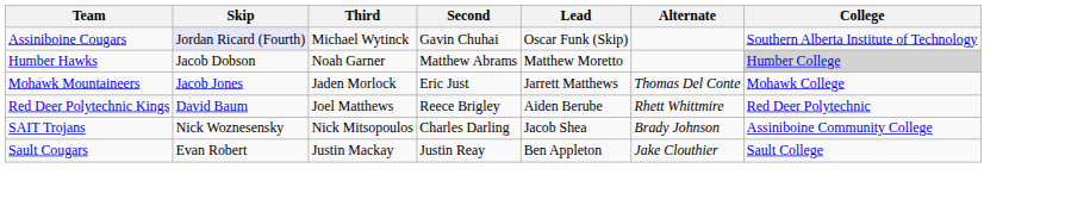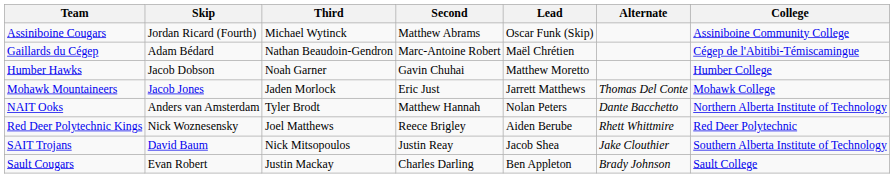Assiniboine Cougars | Skip: lavender background -> no background
Assiniboine Cougars | Second: Gavin Chuhai -> Matthew Abrams
Assiniboine Cougars | College: Southern Alberta Institute of Technology -> Assiniboine Community College
+ row: Gaillards du Cégep | Adam Bédard | Nathan Beaudoin-Gendron | Marc-Antoine Robert | Maël Chrétien | Cégep de l'Abitibi-Témiscamingue
Humber Hawks | Second: Matthew Abrams -> Gavin Chuhai
Humber Hawks | College: lightgrey background -> no background
+ row: NAIT Ooks | Anders van Amsterdam | Tyler Brodt | Matthew Hannah | Nolan Peters | Dante Bacchetto | Northern Alberta Institute of Technology
Red Deer Polytechnic Kings | Skip: David Baum -> Nick Woznesensky
SAIT Trojans | Skip: Nick Woznesensky -> David Baum
SAIT Trojans | Second: Charles Darling -> Justin Reay
SAIT Trojans | Alternate: Brady Johnson -> Jake Clouthier
SAIT Trojans | College: Assiniboine Community College -> Southern Alberta Institute of Technology
Sault Cougars | Second: Justin Reay -> Charles Darling
Sault Cougars | Alternate: Jake Clouthier -> Brady Johnson
